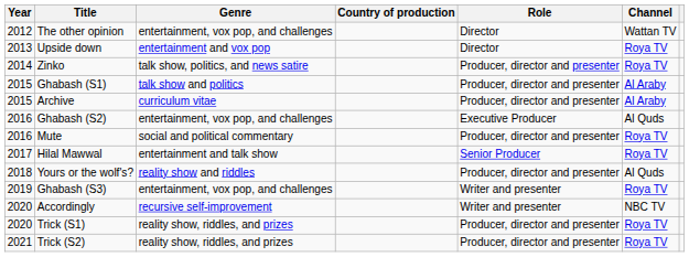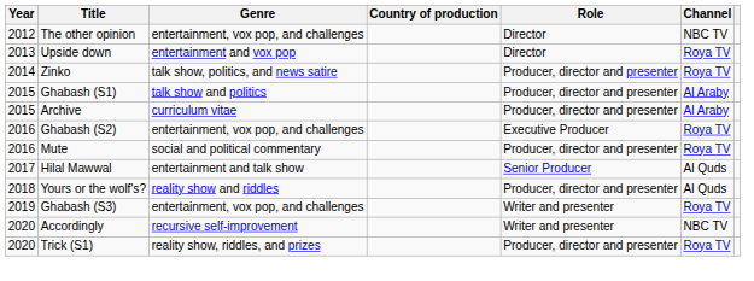The other opinion | Channel: Wattan TV -> NBC TV
Ghabash (S2) | Channel: Al Quds -> Roya TV
Hilal Mawwal | Channel: Roya TV -> Al Quds
- row: 2021 | Trick (S2) | reality show, riddles, and prizes | Producer, director and presenter | Roya TV
